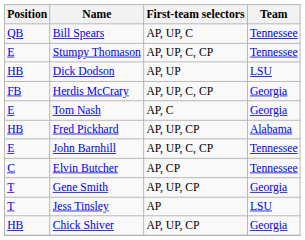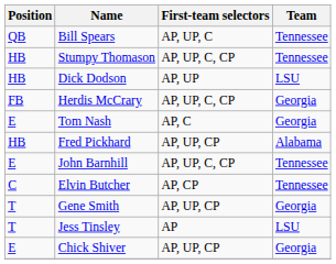Stumpy Thomason | Position: E -> HB
Chick Shiver | Position: HB -> E
